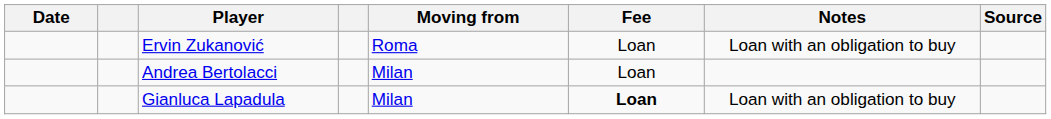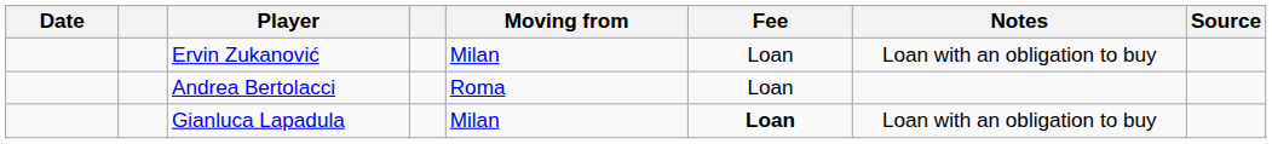Ervin Zukanović | Moving from: Roma -> Milan
Andrea Bertolacci | Moving from: Milan -> Roma
